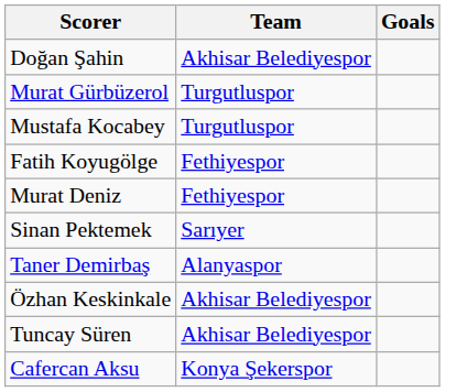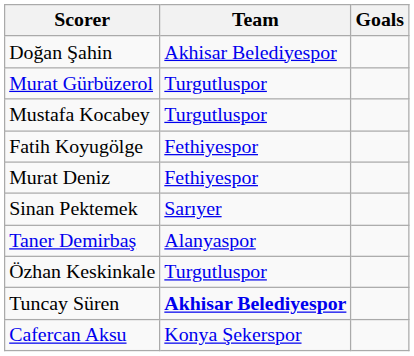Özhan Keskinkale | Team: Akhisar Belediyespor -> Turgutluspor
Tuncay Süren | Team: normal -> bold
